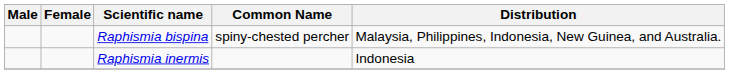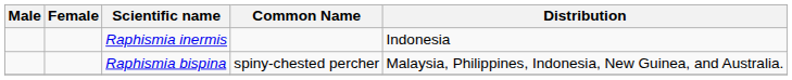rows swapped: Raphismia bispina <-> Raphismia inermis
